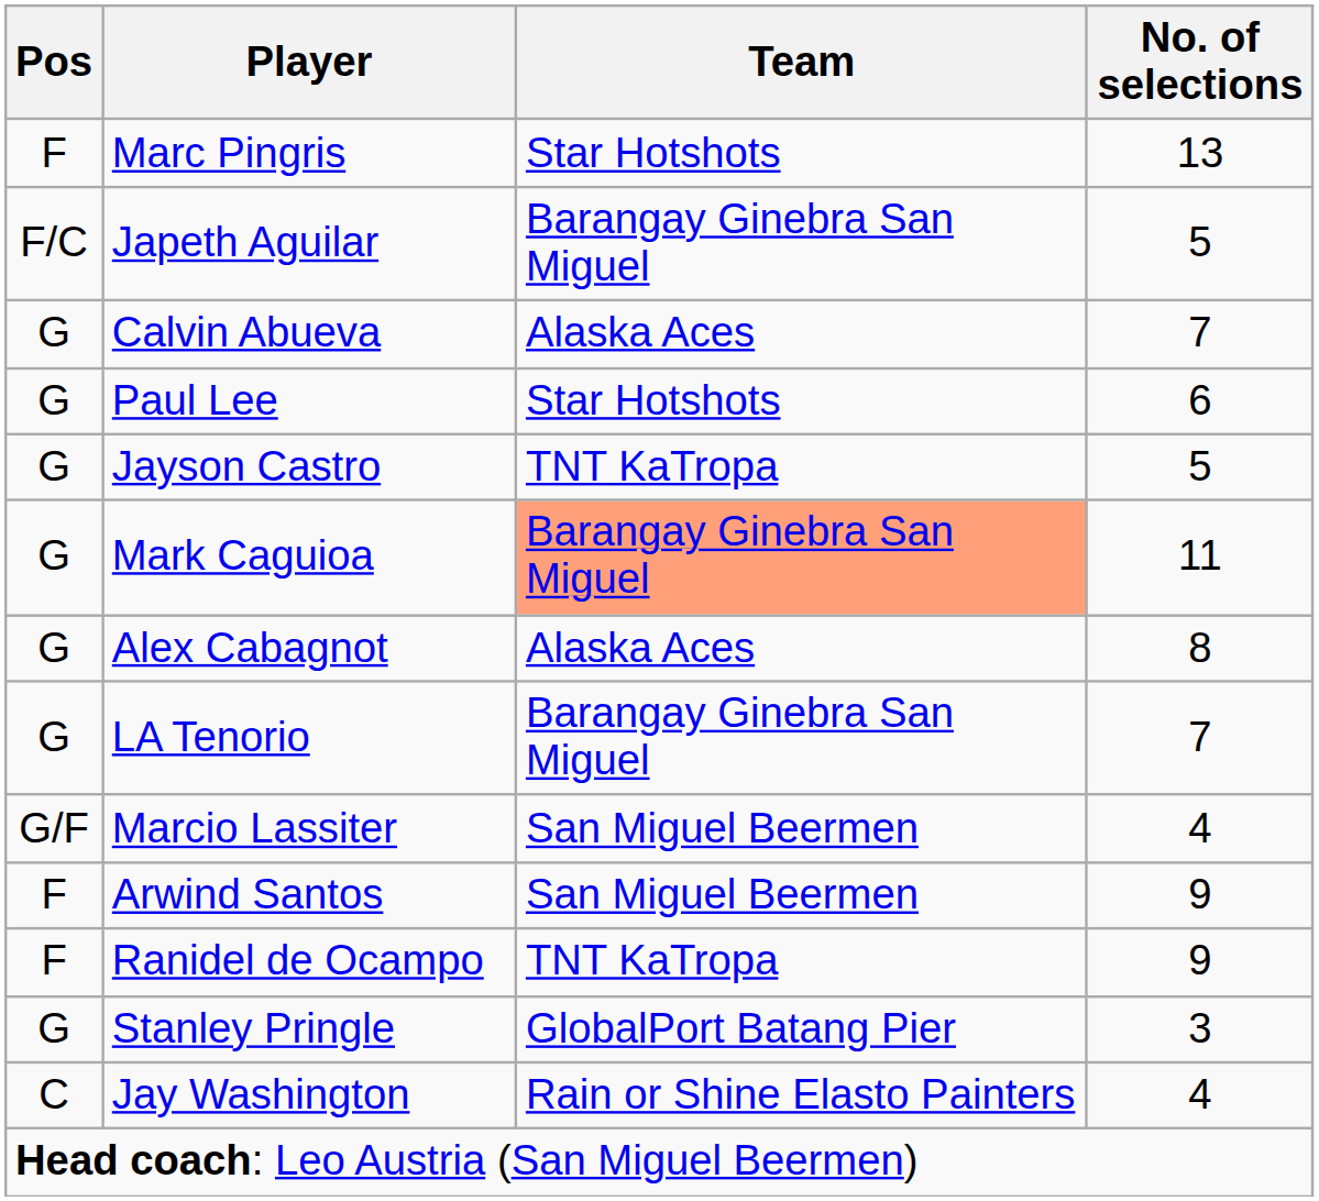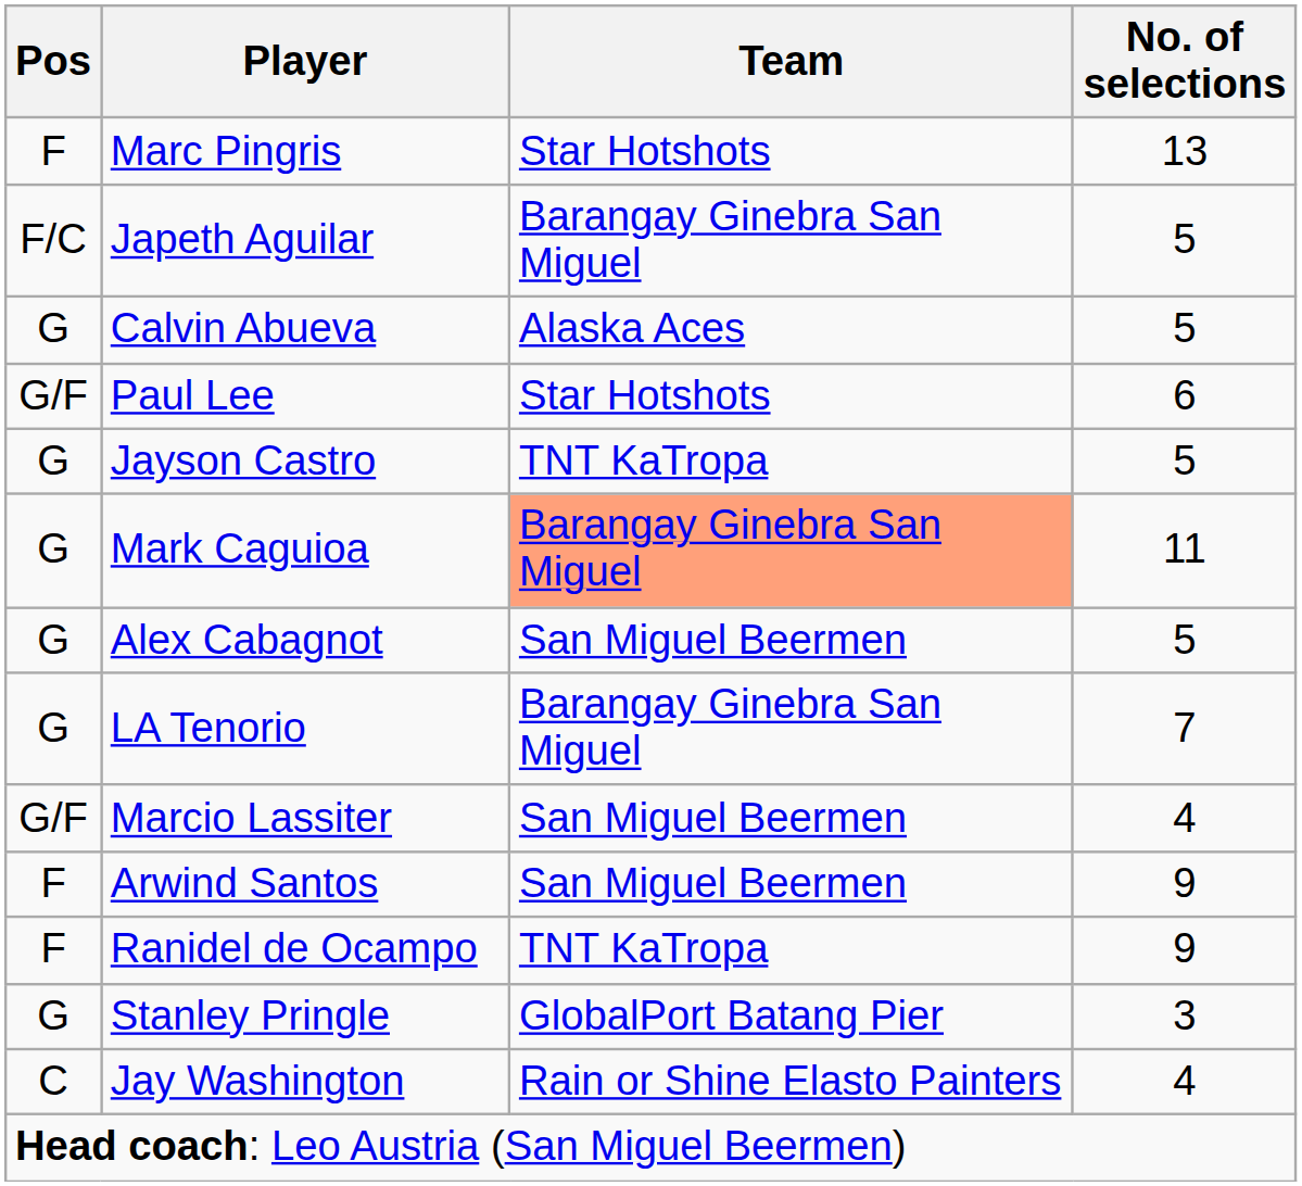Calvin Abueva | No. of selections: 7 -> 5
Paul Lee | Pos: G -> G/F
Alex Cabagnot | Team: Alaska Aces -> San Miguel Beermen
Alex Cabagnot | No. of selections: 8 -> 5
